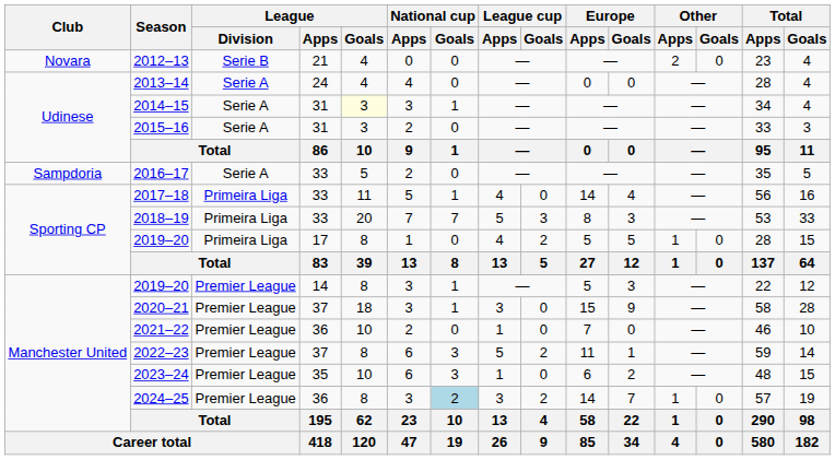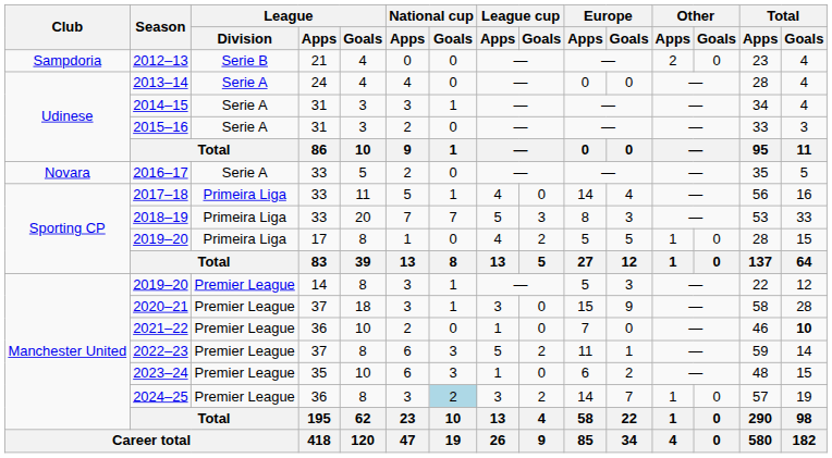2012–13 | Club: Novara -> Sampdoria
2014–15 | League / Goals: lightyellow background -> no background
2016–17 | Club: Sampdoria -> Novara
2021–22 | Total / Goals: normal -> bold
